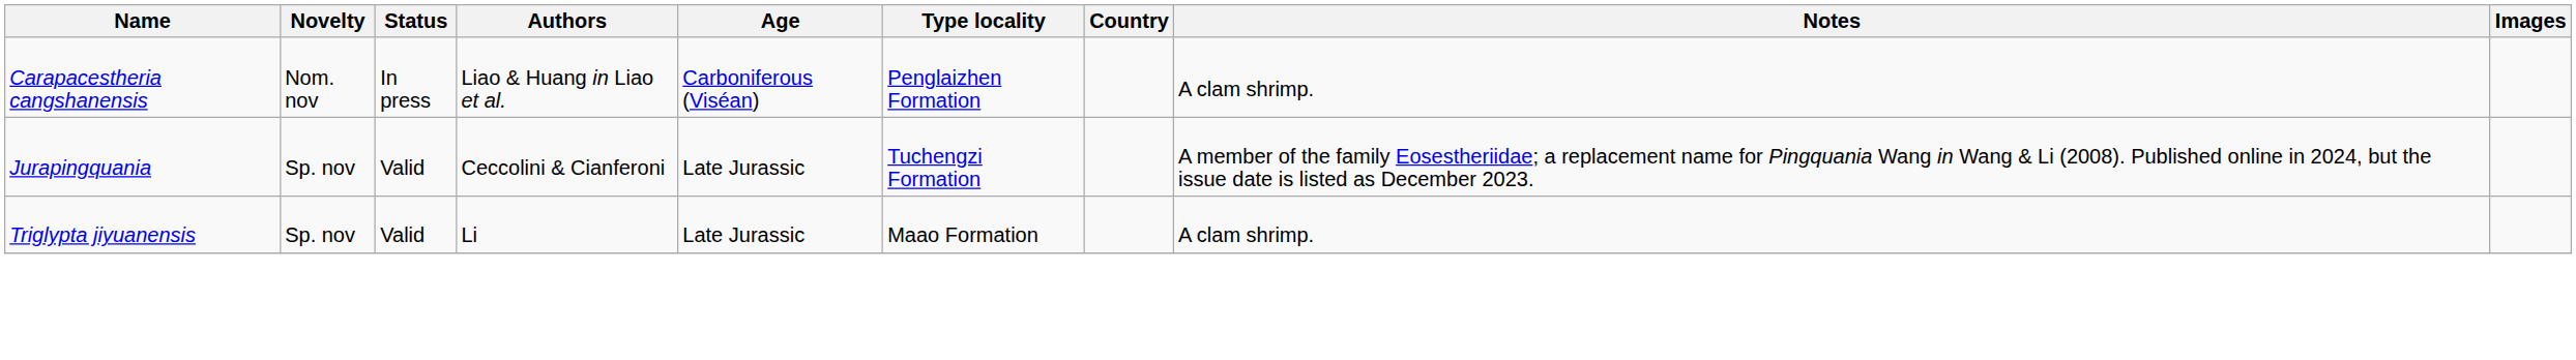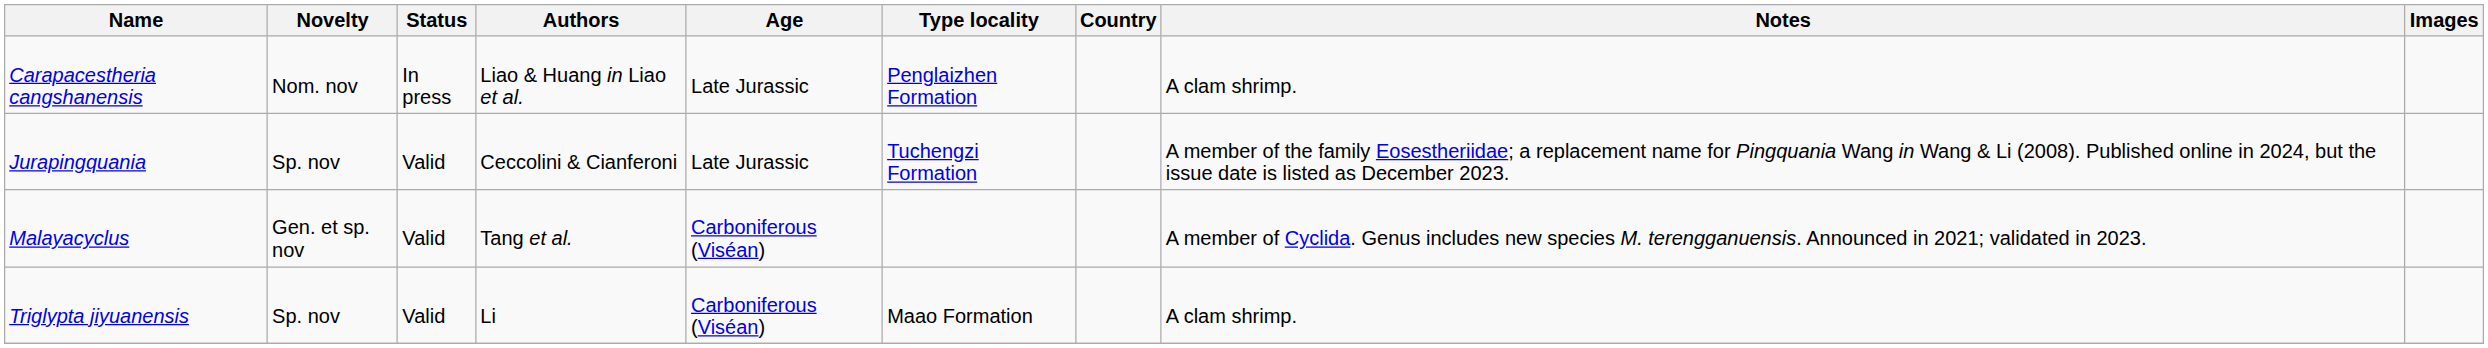Carapacestheria cangshanensis | Age: Carboniferous (Viséan) -> Late Jurassic
+ row: Malayacyclus | Gen. et sp. nov | Valid | Tang et al. | Carboniferous (Viséan) | A member of Cyclida. Genus includes new species M. terengganuensis. Announced in 2021; validated in 2023.
Triglypta jiyuanensis | Age: Late Jurassic -> Carboniferous (Viséan)
